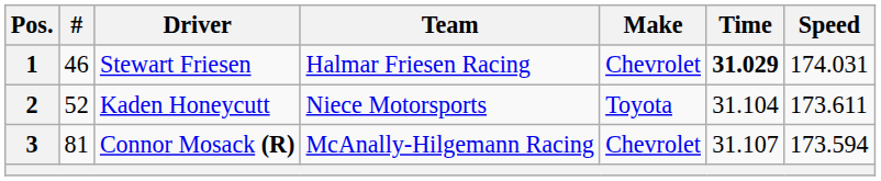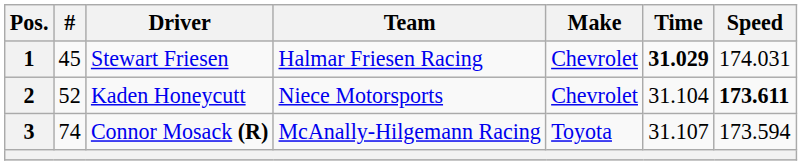1 | #: 46 -> 45
2 | Make: Toyota -> Chevrolet
2 | Speed: normal -> bold
3 | #: 81 -> 74
3 | Make: Chevrolet -> Toyota
